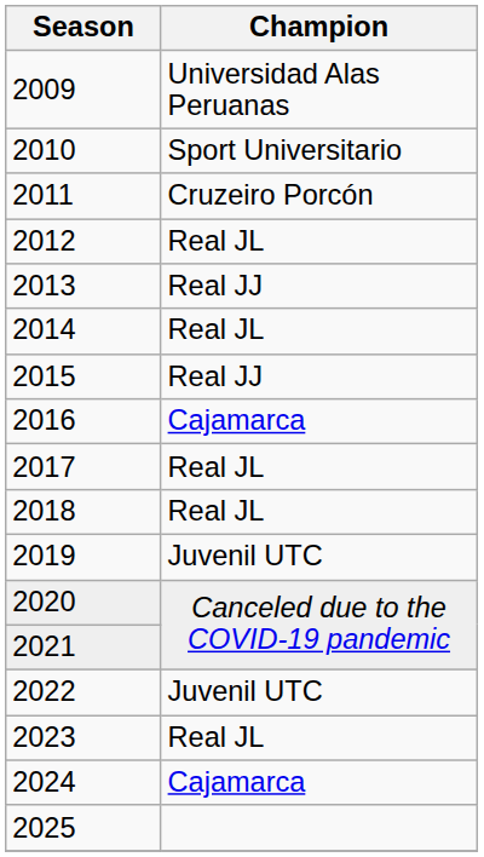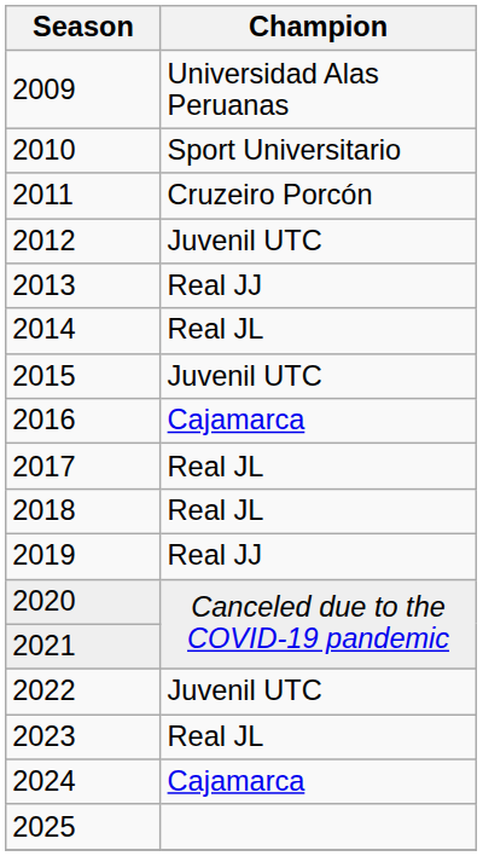2012 | Champion: Real JL -> Juvenil UTC
2015 | Champion: Real JJ -> Juvenil UTC
2019 | Champion: Juvenil UTC -> Real JJ
